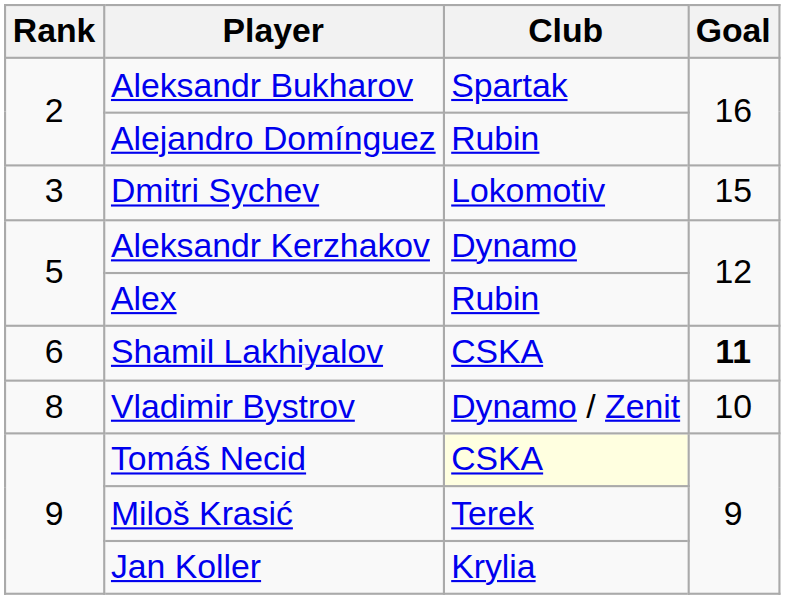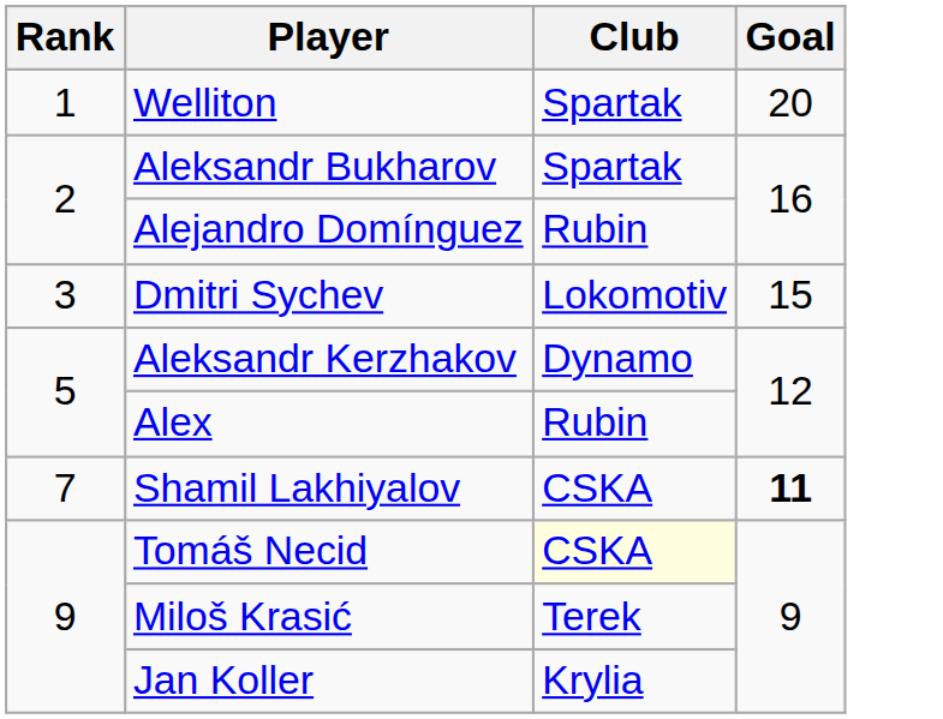+ row: 1 | Welliton | Spartak | 20
Shamil Lakhiyalov | Rank: 6 -> 7
- row: 8 | Vladimir Bystrov | Dynamo / Zenit | 10
